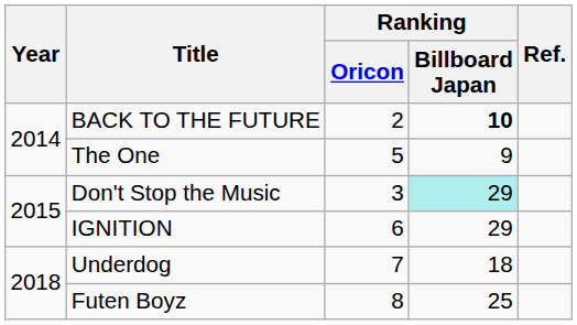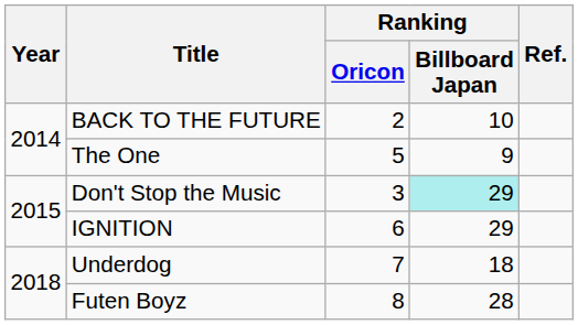BACK TO THE FUTURE | Ranking / Billboard Japan: bold -> normal
Futen Boyz | Ranking / Billboard Japan: 25 -> 28
